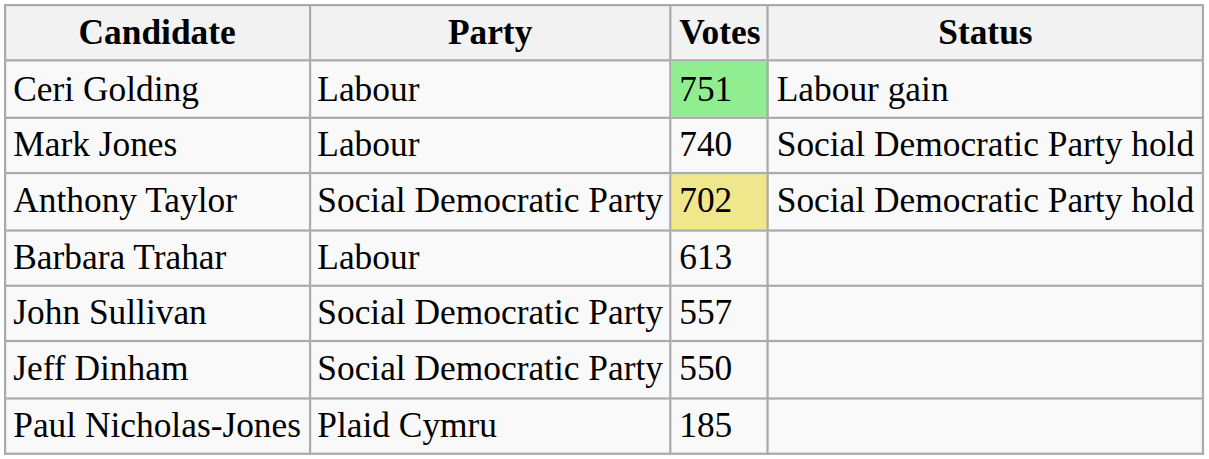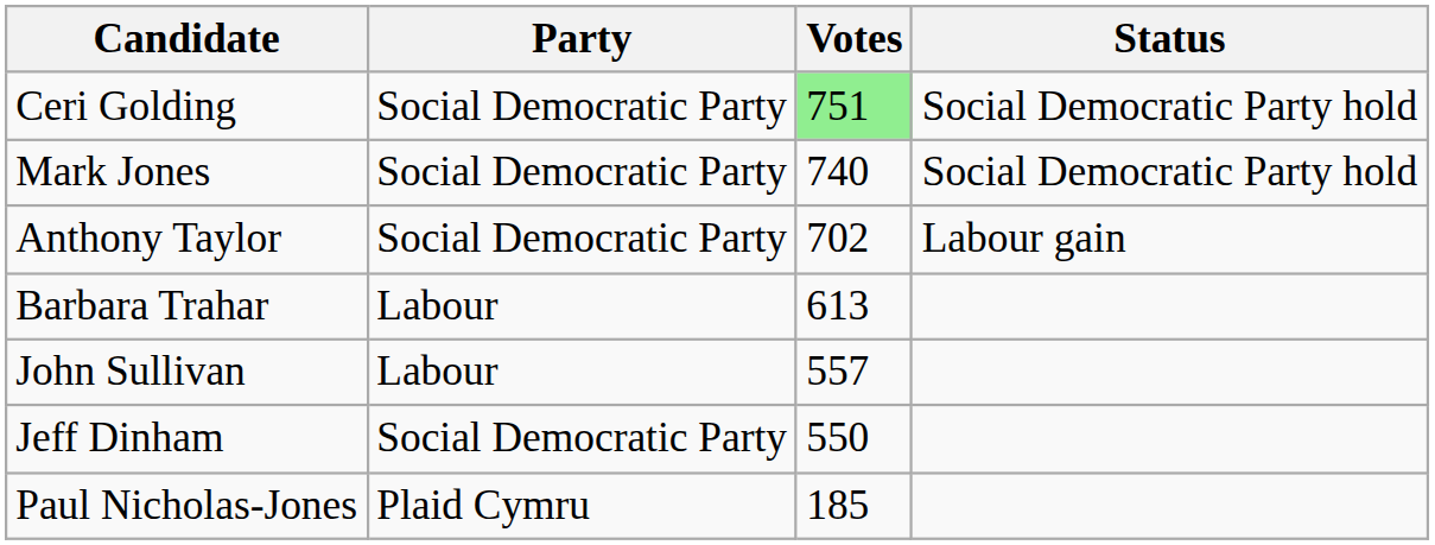Ceri Golding | Party: Labour -> Social Democratic Party
Ceri Golding | Status: Labour gain -> Social Democratic Party hold
Mark Jones | Party: Labour -> Social Democratic Party
Anthony Taylor | Votes: khaki background -> no background
Anthony Taylor | Status: Social Democratic Party hold -> Labour gain
John Sullivan | Party: Social Democratic Party -> Labour
